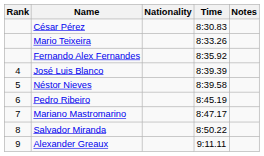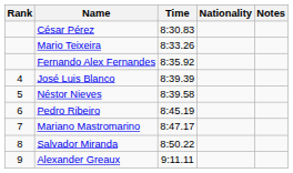columns swapped: Nationality <-> Time
